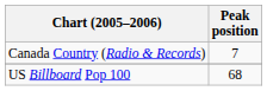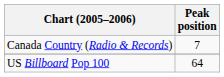US Billboard Pop 100 | Peak position: 68 -> 64
